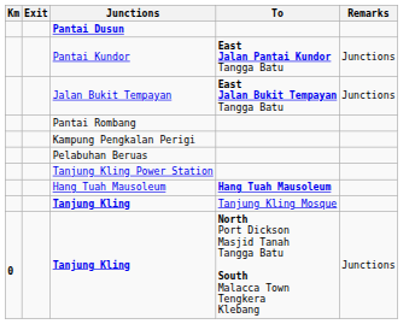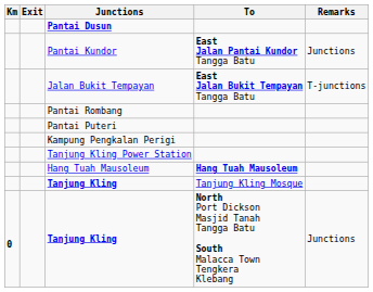Jalan Bukit Tempayan | Remarks: Junctions -> T-junctions
+ row: Pantai Puteri
- row: Pelabuhan Beruas
